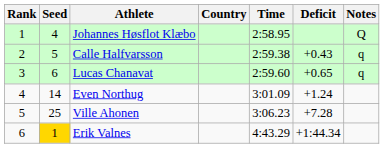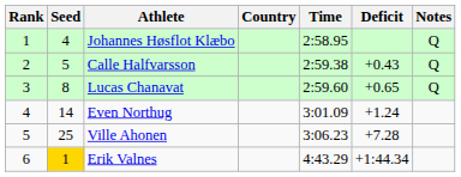Calle Halfvarsson | Notes: q -> Q
Lucas Chanavat | Seed: 6 -> 8
Lucas Chanavat | Notes: q -> Q
